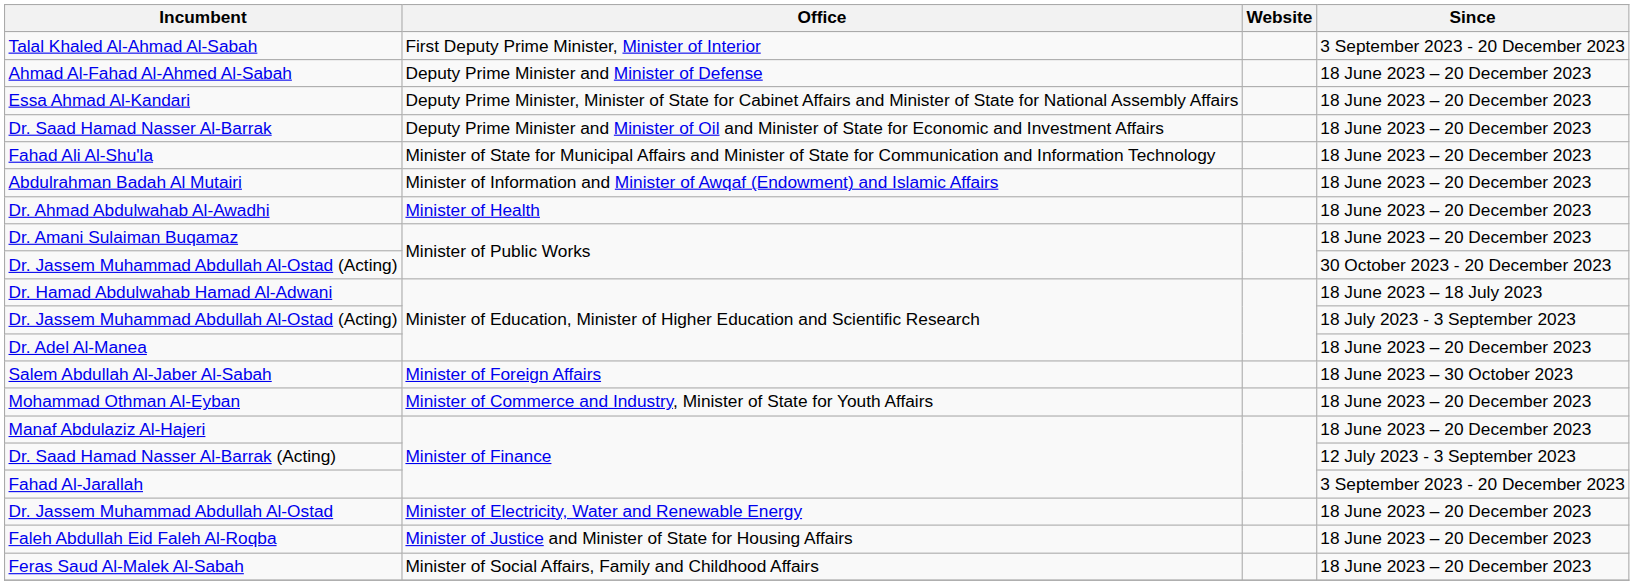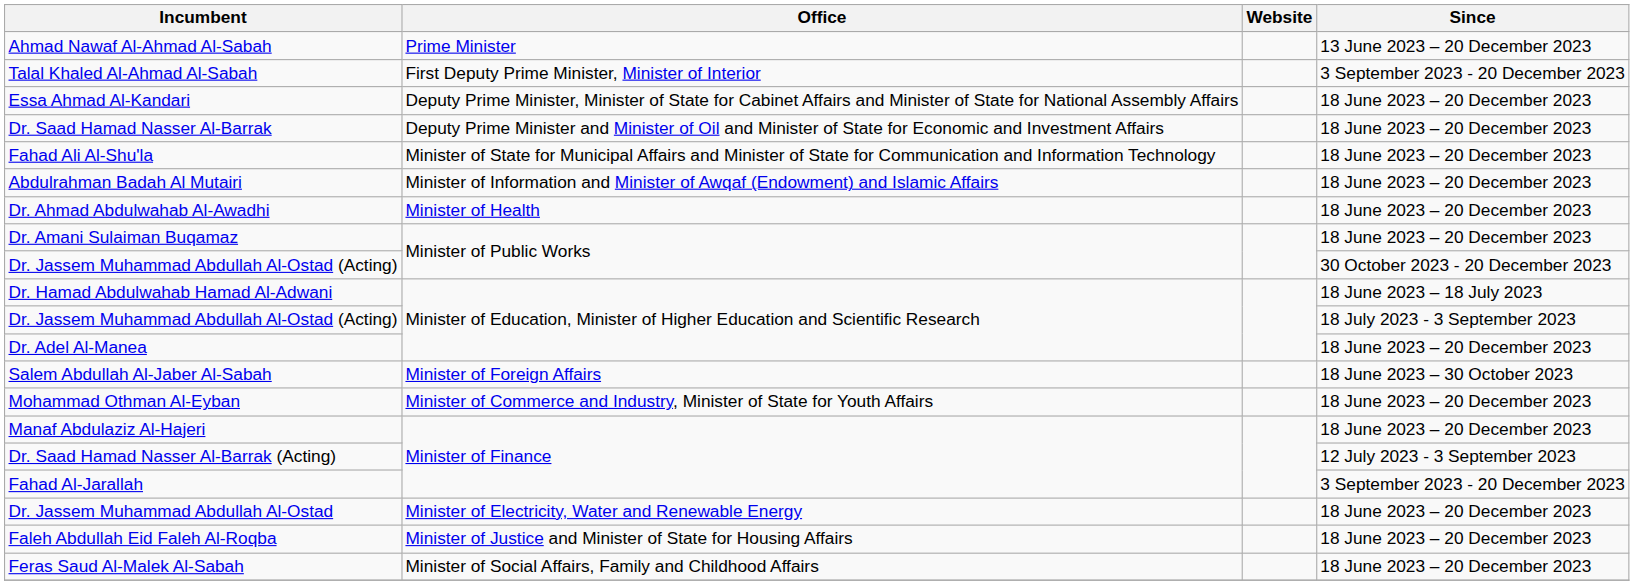+ row: Ahmad Nawaf Al-Ahmad Al-Sabah | Prime Minister | 13 June 2023 – 20 December 2023
- row: Ahmad Al-Fahad Al-Ahmed Al-Sabah | Deputy Prime Minister and Minister of Defense | 18 June 2023 – 20 December 2023
